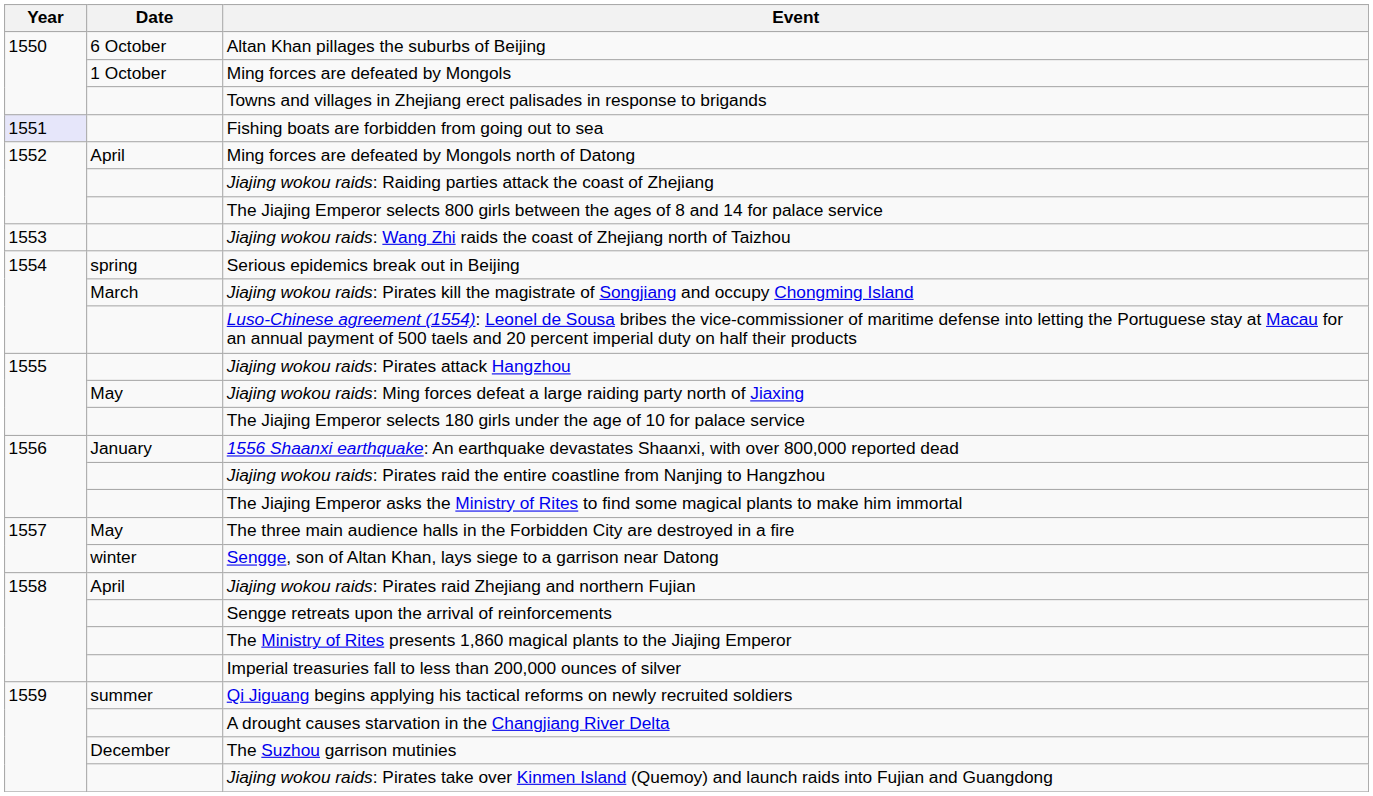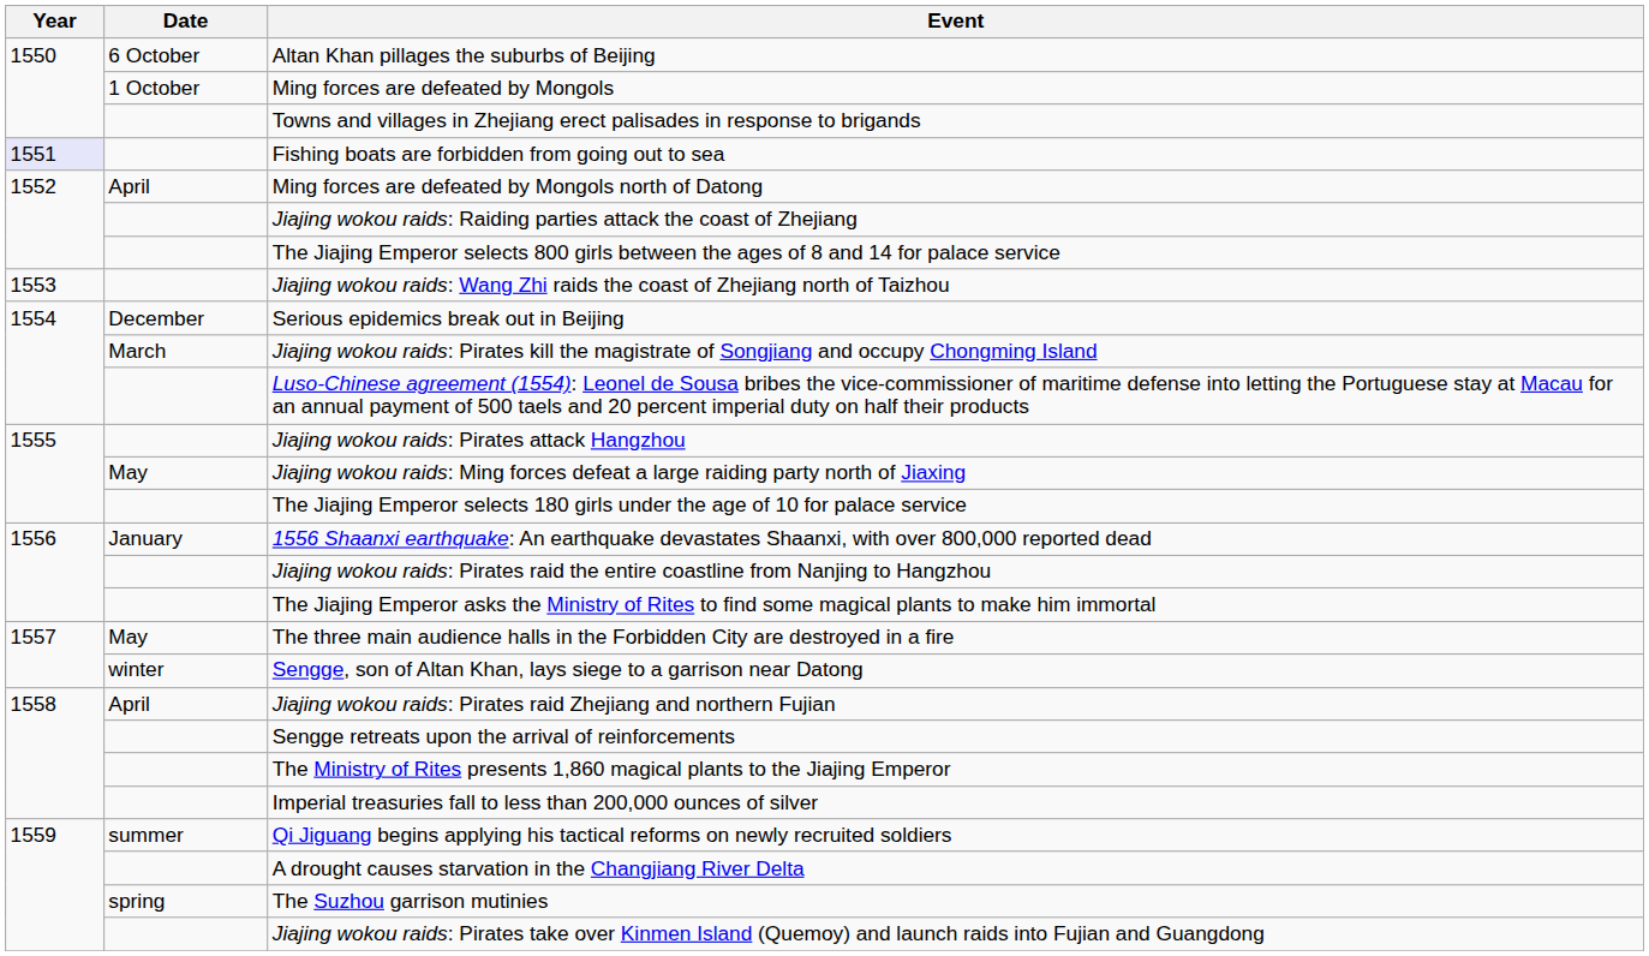Serious epidemics break out in Beijing | Date: spring -> December
The Suzhou garrison mutinies | Date: December -> spring
